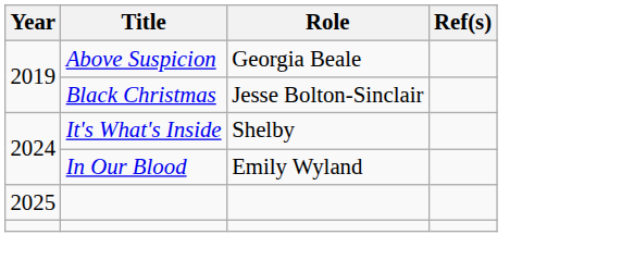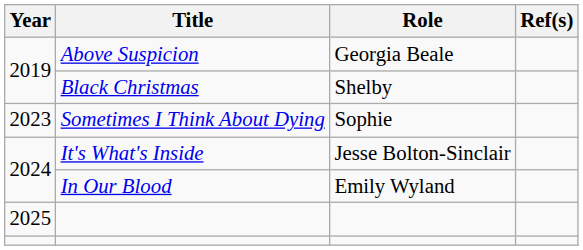Black Christmas | Role: Jesse Bolton-Sinclair -> Shelby
+ row: 2023 | Sometimes I Think About Dying | Sophie
It's What's Inside | Role: Shelby -> Jesse Bolton-Sinclair
